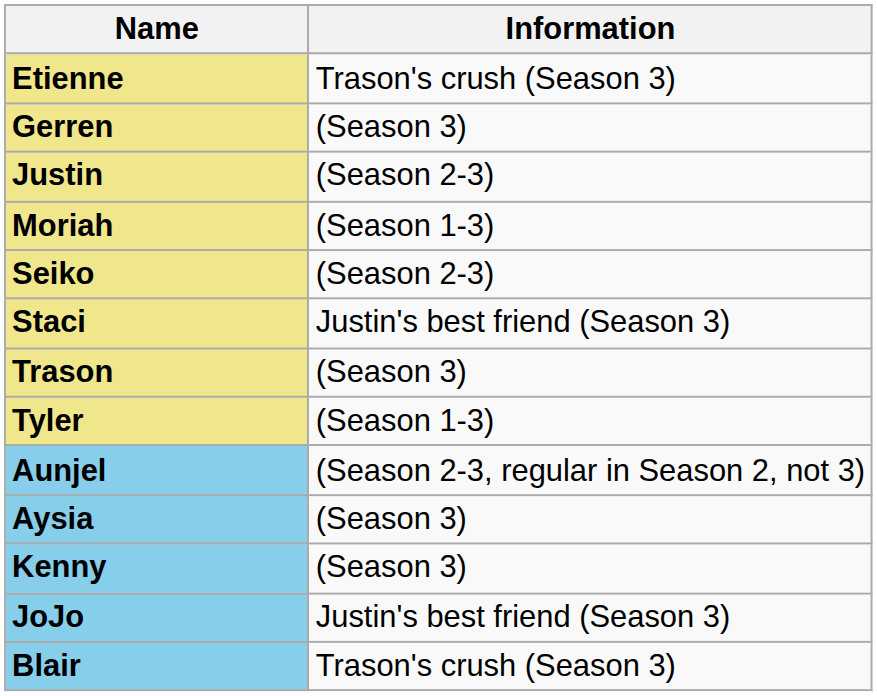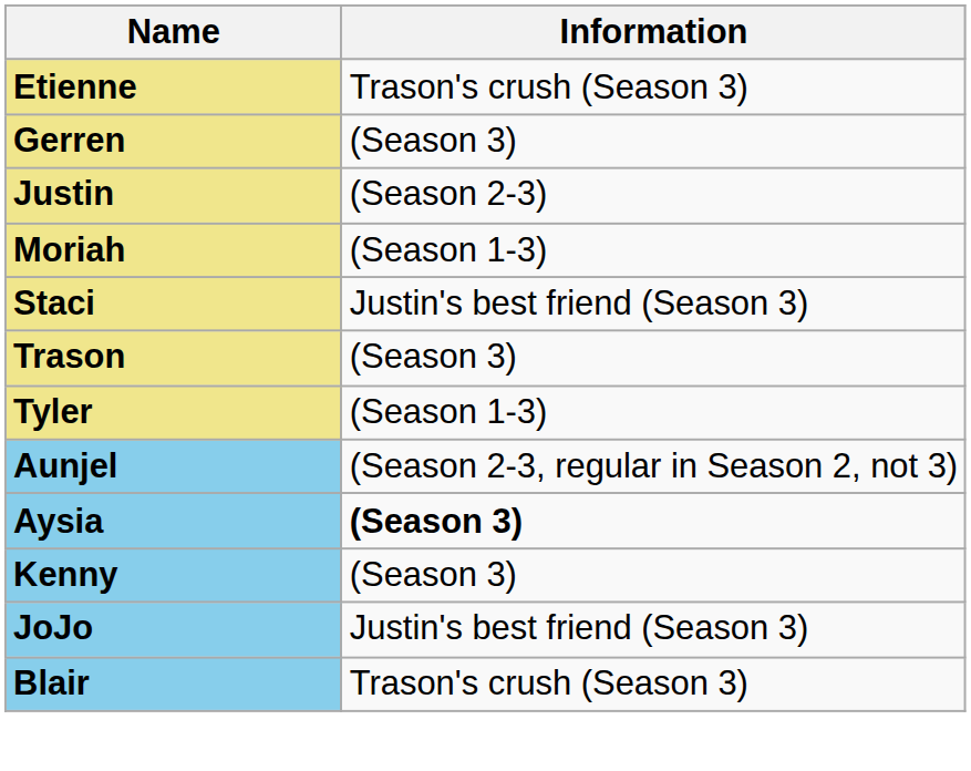- row: Seiko | (Season 2-3)
Aysia | Information: normal -> bold
